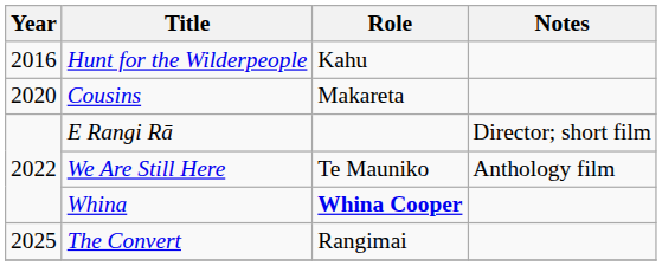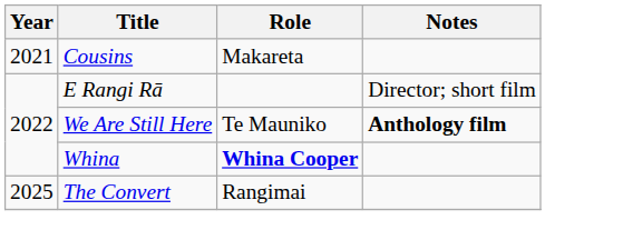- row: 2016 | Hunt for the Wilderpeople | Kahu
Cousins | Year: 2020 -> 2021
We Are Still Here | Notes: normal -> bold
